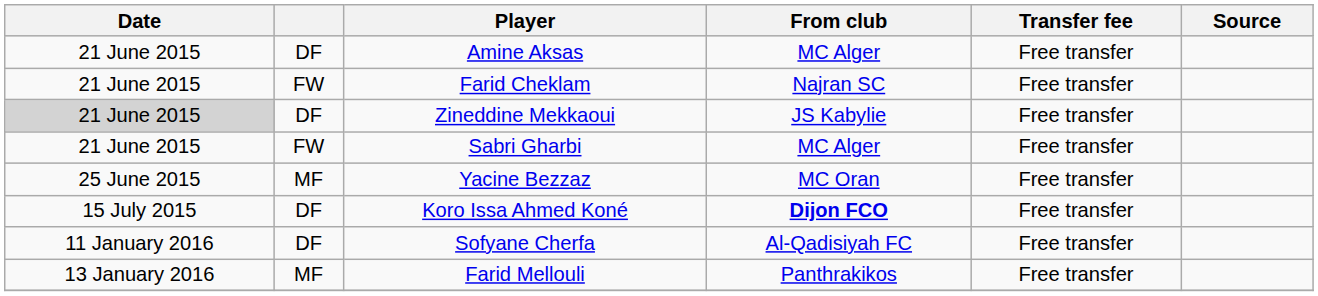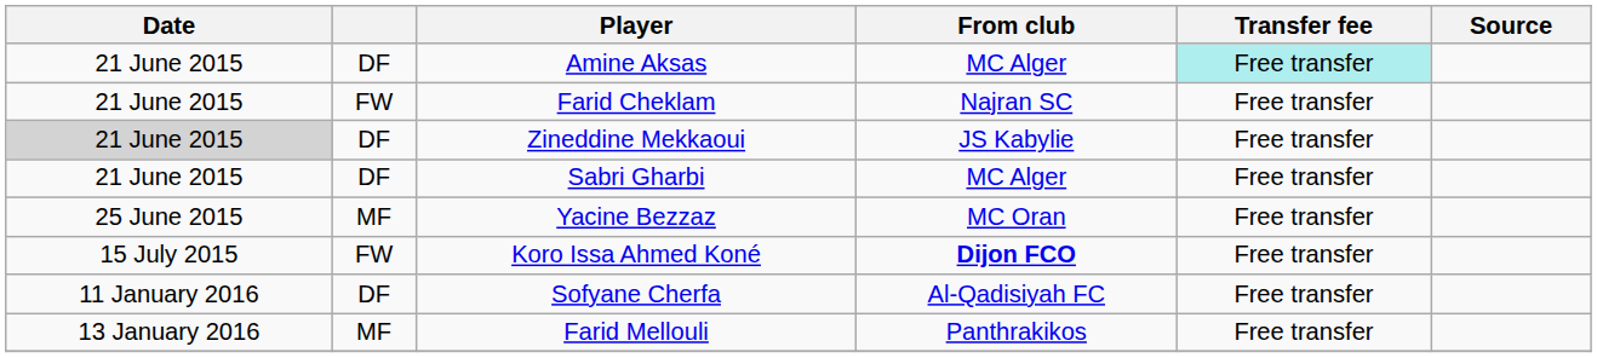Amine Aksas | Transfer fee: no background -> paleturquoise background
Sabri Gharbi | column 2: FW -> DF
Koro Issa Ahmed Koné | column 2: DF -> FW
